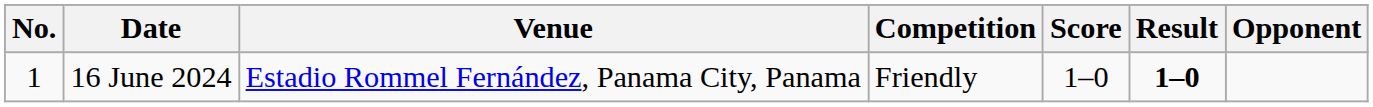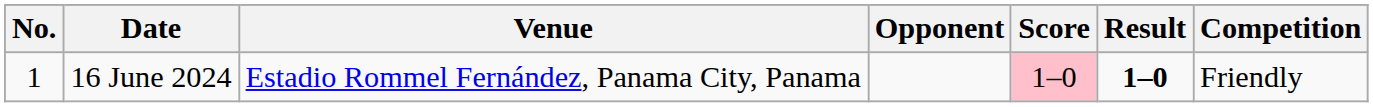columns swapped: Opponent <-> Competition
16 June 2024 | Score: no background -> pink background
